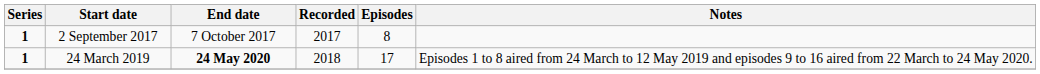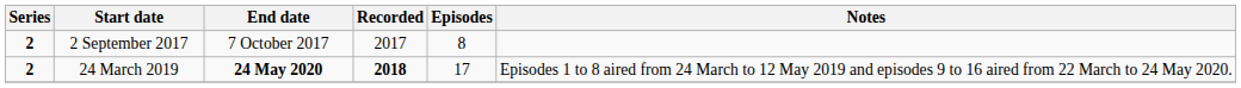2 September 2017 | Series: 1 -> 2
24 March 2019 | Series: 1 -> 2
24 March 2019 | Recorded: normal -> bold
